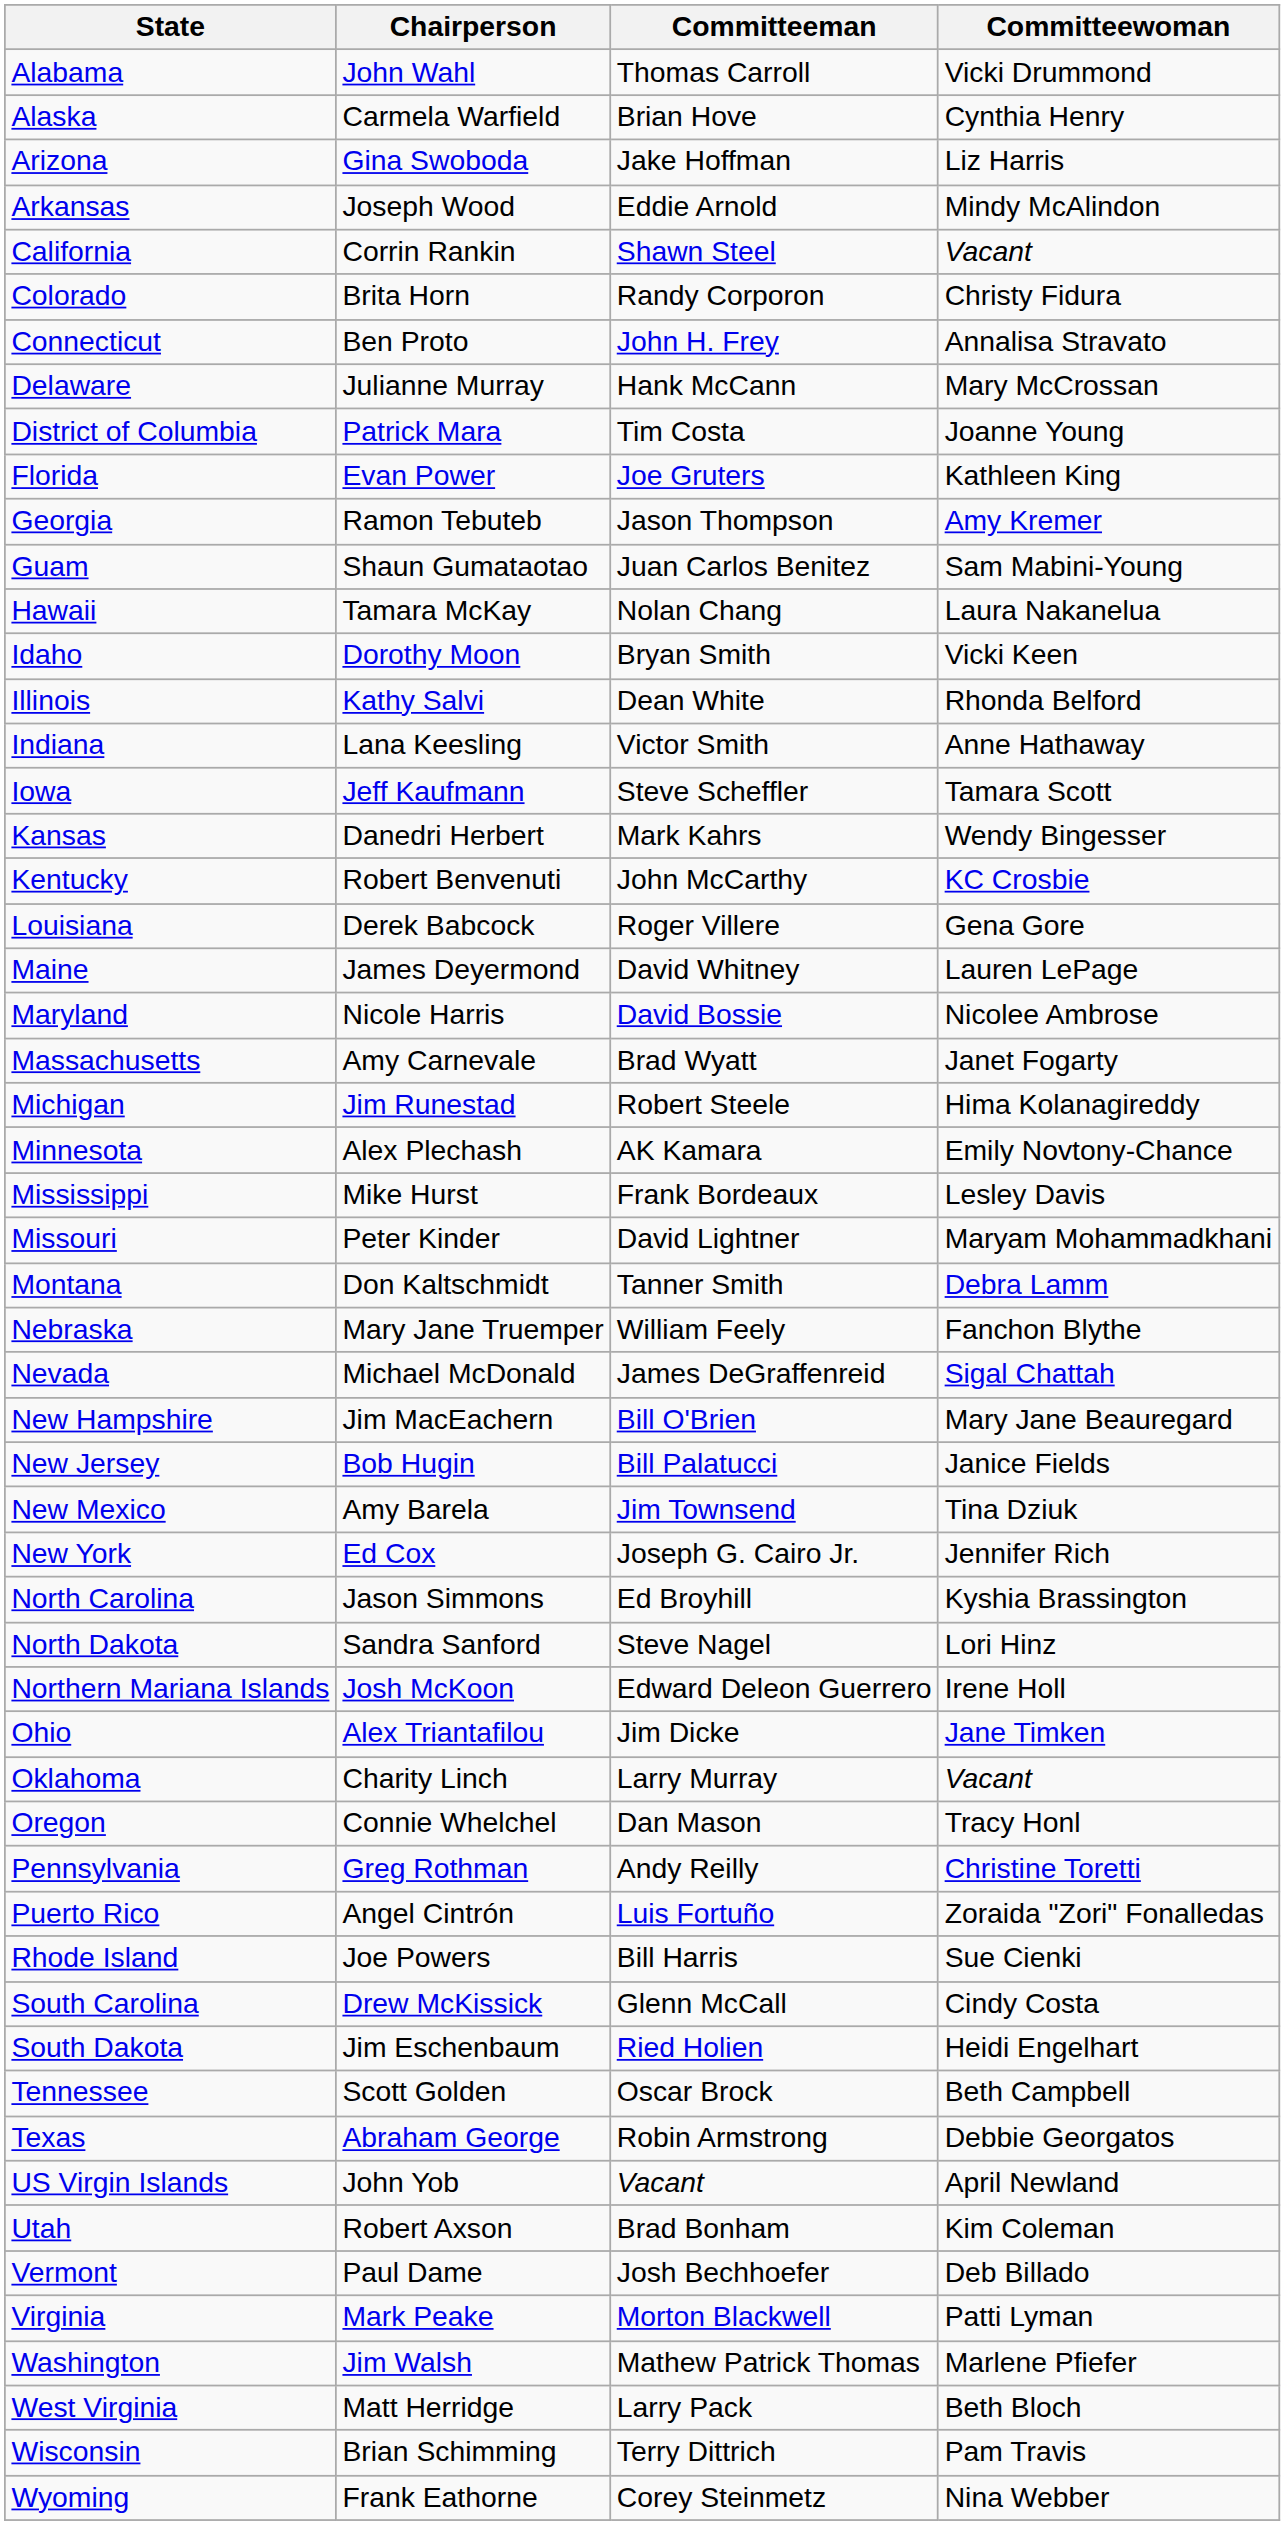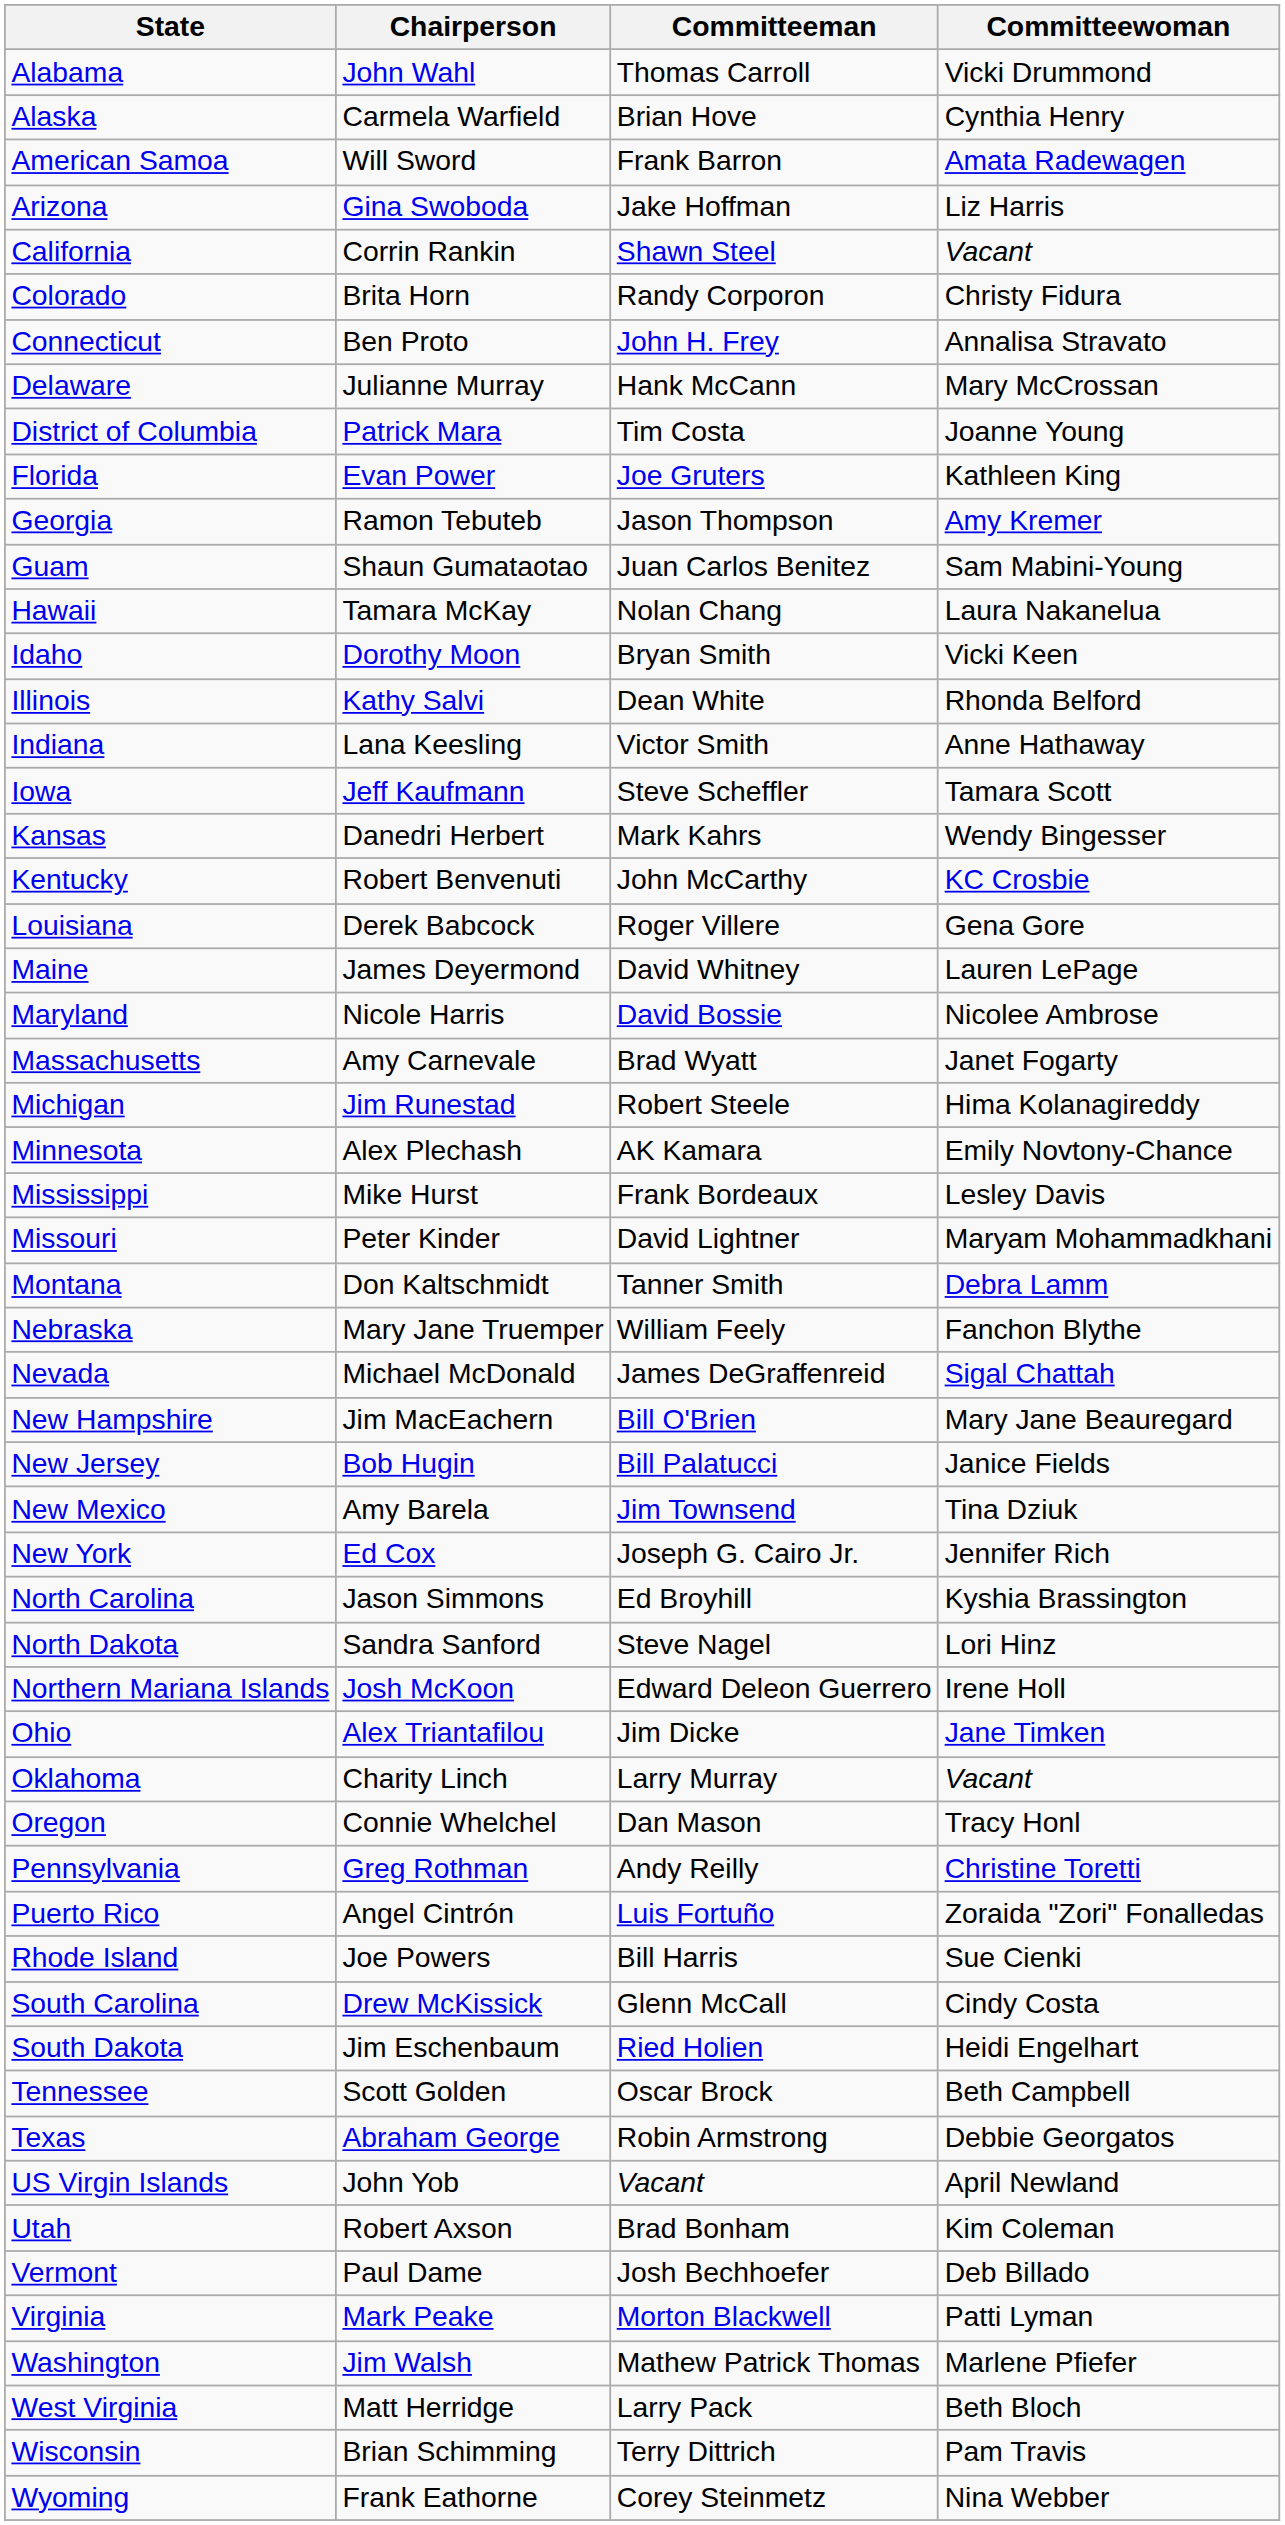+ row: American Samoa | Will Sword | Frank Barron | Amata Radewagen
- row: Arkansas | Joseph Wood | Eddie Arnold | Mindy McAlindon
